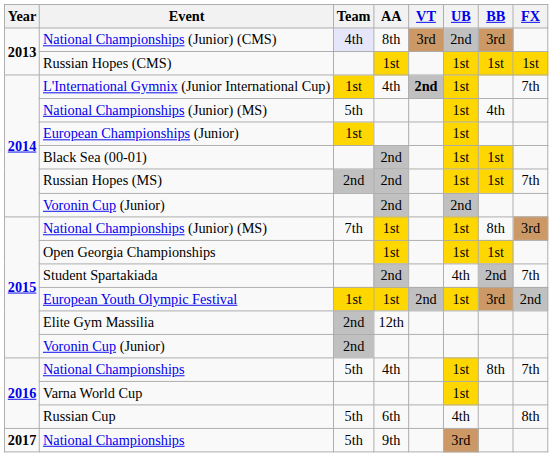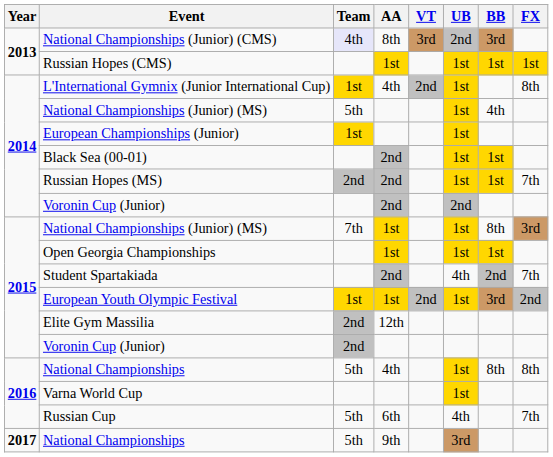L'International Gymnix (Junior International Cup) | VT: bold -> normal
L'International Gymnix (Junior International Cup) | FX: 7th -> 8th
National Championships / 4th | FX: 7th -> 8th
Russian Cup | FX: 8th -> 7th
